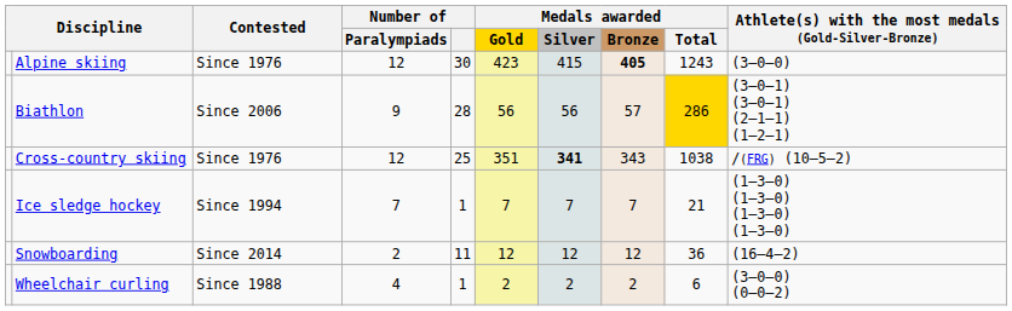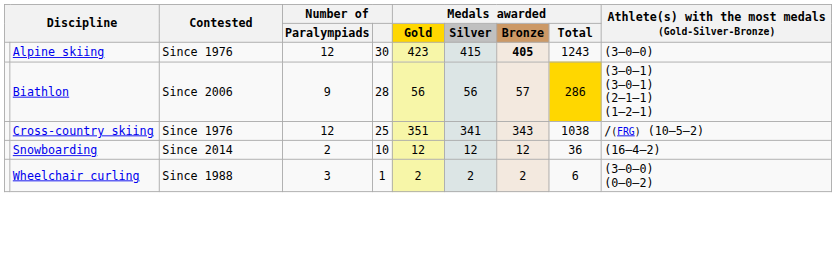Cross-country skiing | Medals awarded / Silver: bold -> normal
- row: Ice sledge hockey | Since 1994 | 7 | 1 | 7 | 7 | 7 | 21 | (1–3–0) (1–3–0) (1–3–0) (1–3–0)
Snowboarding | Number of: 11 -> 10
Wheelchair curling | Number of / Paralympiads: 4 -> 3
